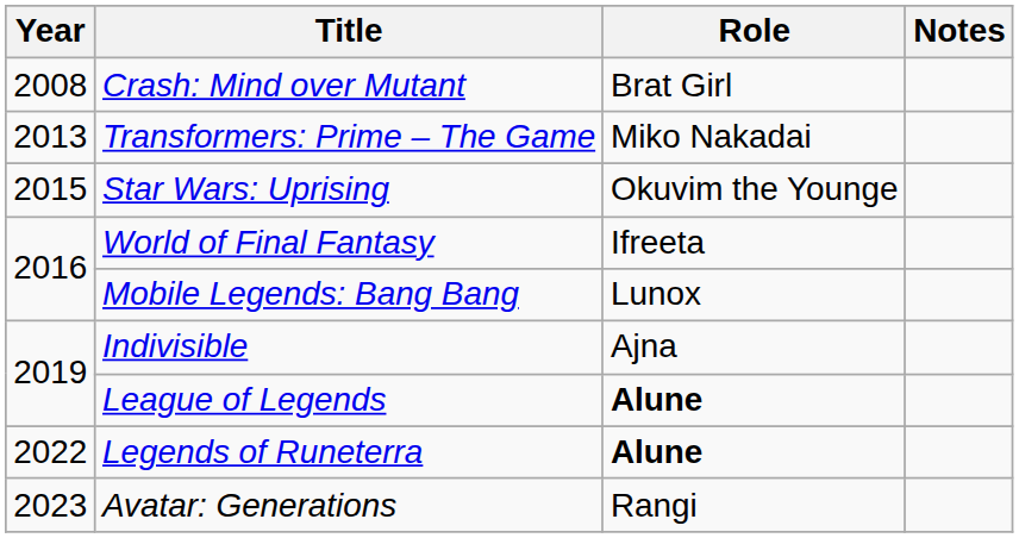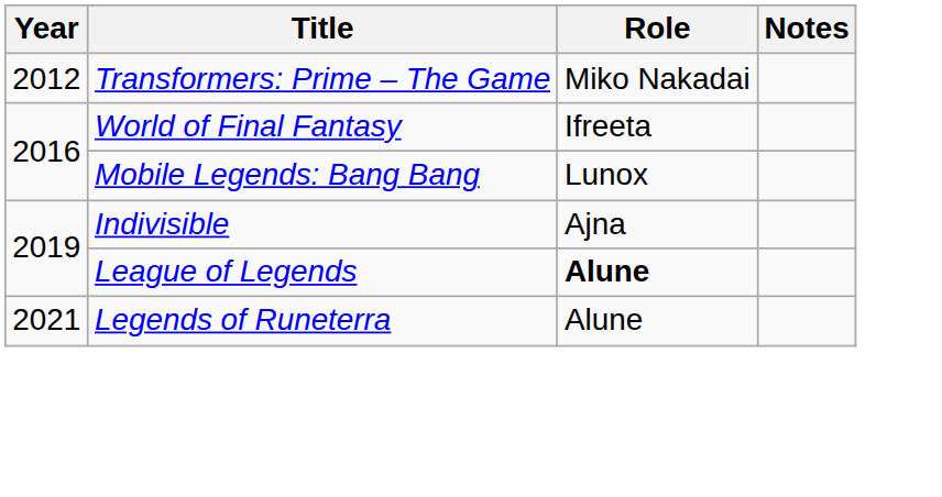- row: 2008 | Crash: Mind over Mutant | Brat Girl
Transformers: Prime – The Game | Year: 2013 -> 2012
- row: 2015 | Star Wars: Uprising | Okuvim the Younge
Legends of Runeterra | Year: 2022 -> 2021
Legends of Runeterra | Role: bold -> normal
- row: 2023 | Avatar: Generations | Rangi
